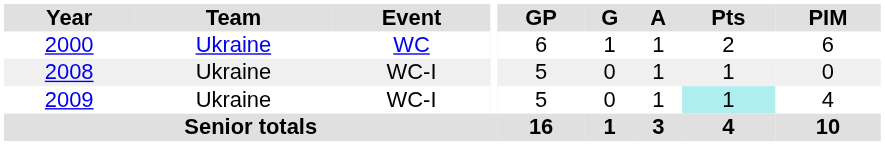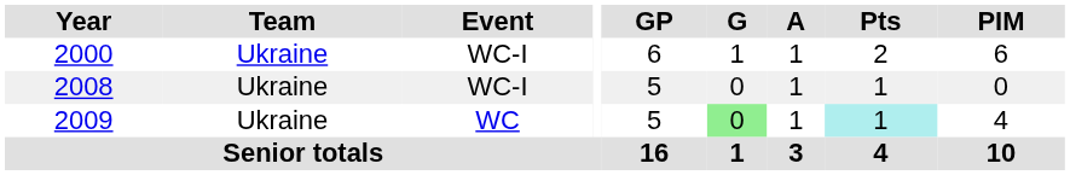2000 | Event: WC -> WC-I
2009 | Event: WC-I -> WC
2009 | G: no background -> lightgreen background
